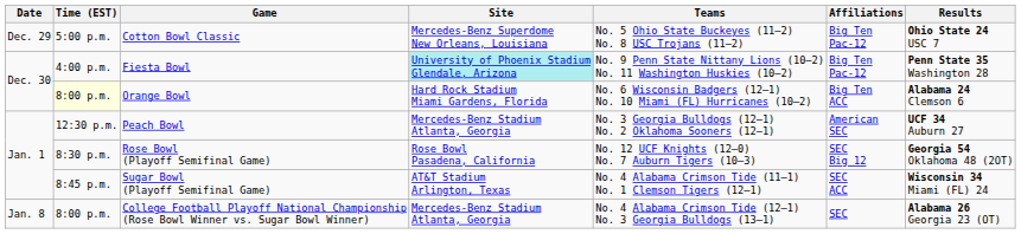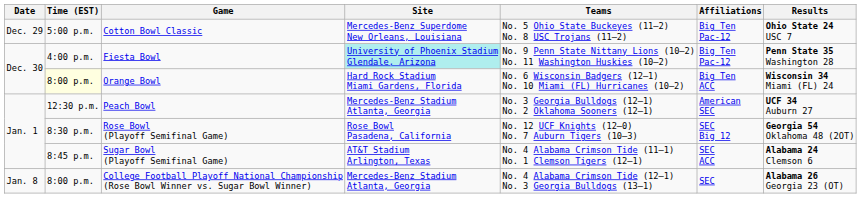Orange Bowl | Results: Alabama 24 Clemson 6 -> Wisconsin 34 Miami (FL) 24
Sugar Bowl (Playoff Semifinal Game) | Results: Wisconsin 34 Miami (FL) 24 -> Alabama 24 Clemson 6
